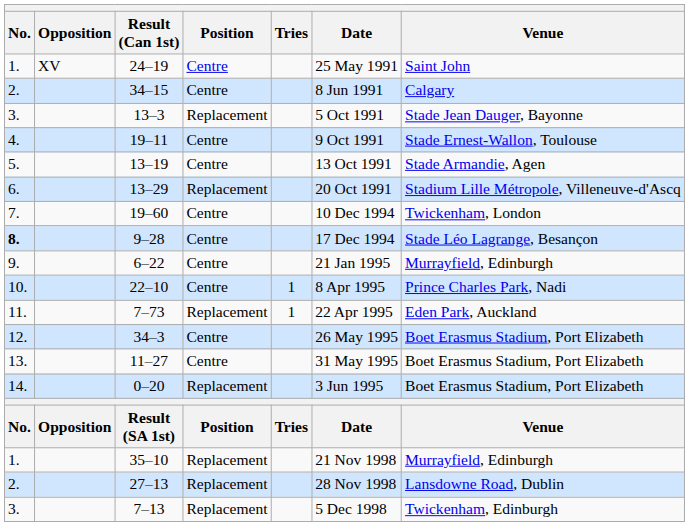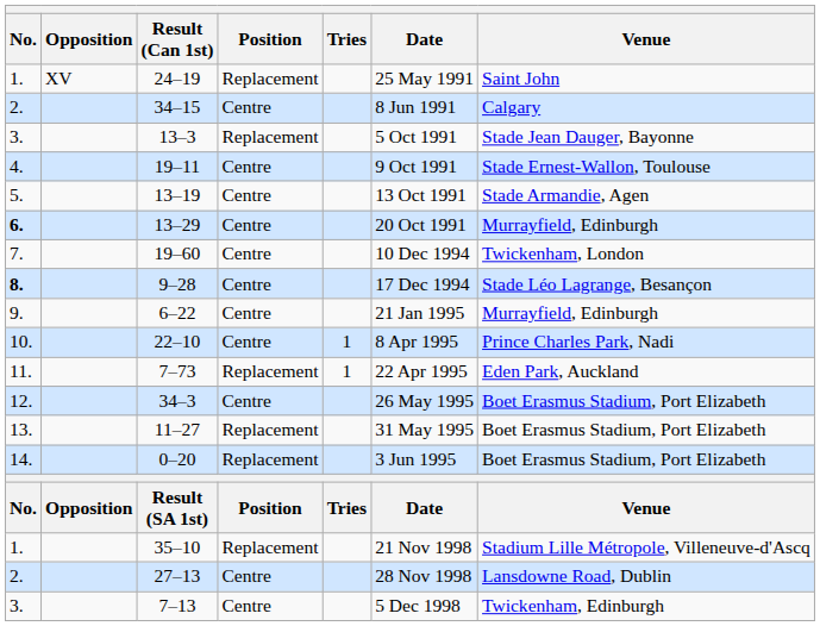24–19 | Position: Centre -> Replacement
13–29 | No.: normal -> bold
13–29 | Position: Replacement -> Centre
13–29 | Venue: Stadium Lille Métropole, Villeneuve-d'Ascq -> Murrayfield, Edinburgh
11–27 | Position: Centre -> Replacement
35–10 | Venue: Murrayfield, Edinburgh -> Stadium Lille Métropole, Villeneuve-d'Ascq
27–13 | Position: Replacement -> Centre
7–13 | Position: Replacement -> Centre
